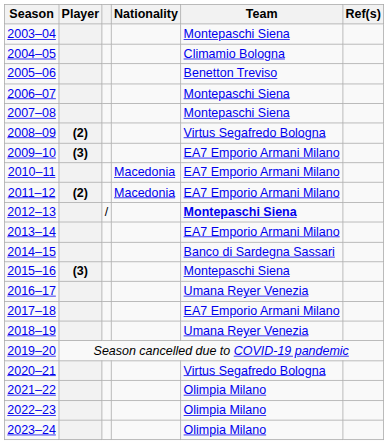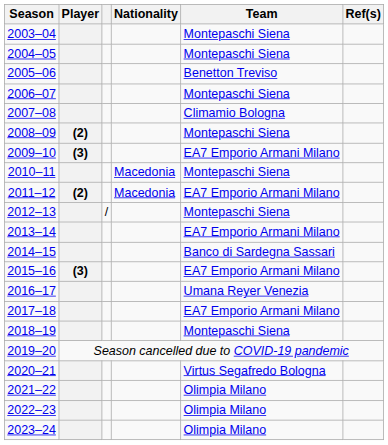2004–05 | Team: Climamio Bologna -> Montepaschi Siena
2007–08 | Team: Montepaschi Siena -> Climamio Bologna
2008–09 | Team: Virtus Segafredo Bologna -> Montepaschi Siena
2010–11 | Team: EA7 Emporio Armani Milano -> Montepaschi Siena
2012–13 | Team: bold -> normal
2015–16 | Team: Montepaschi Siena -> EA7 Emporio Armani Milano
2018–19 | Team: Umana Reyer Venezia -> Montepaschi Siena
